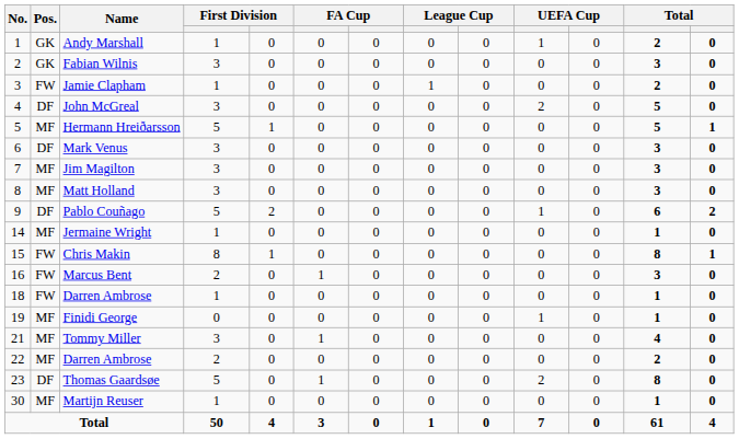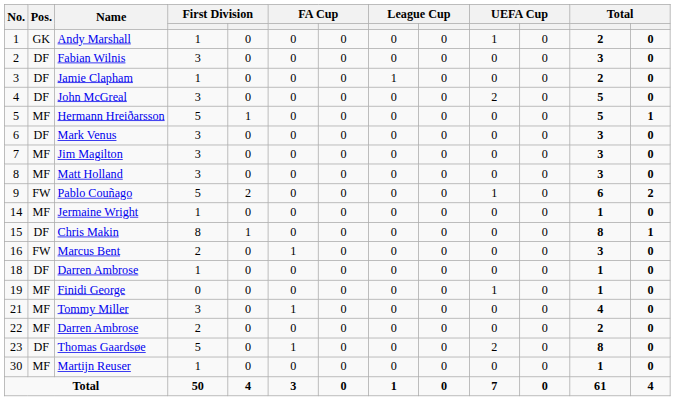Fabian Wilnis | Pos.: GK -> DF
Jamie Clapham | Pos.: FW -> DF
Pablo Couñago | Pos.: DF -> FW
Chris Makin | Pos.: FW -> DF
18 / Darren Ambrose | Pos.: FW -> DF
